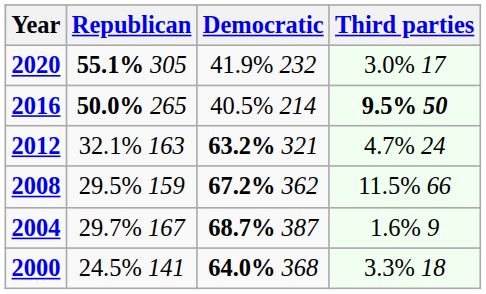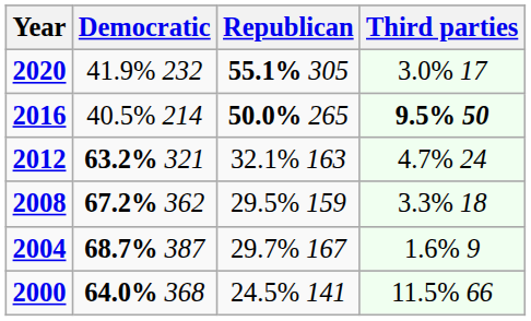columns swapped: Republican <-> Democratic
2008 | Third parties: 11.5% 66 -> 3.3% 18
2000 | Third parties: 3.3% 18 -> 11.5% 66
